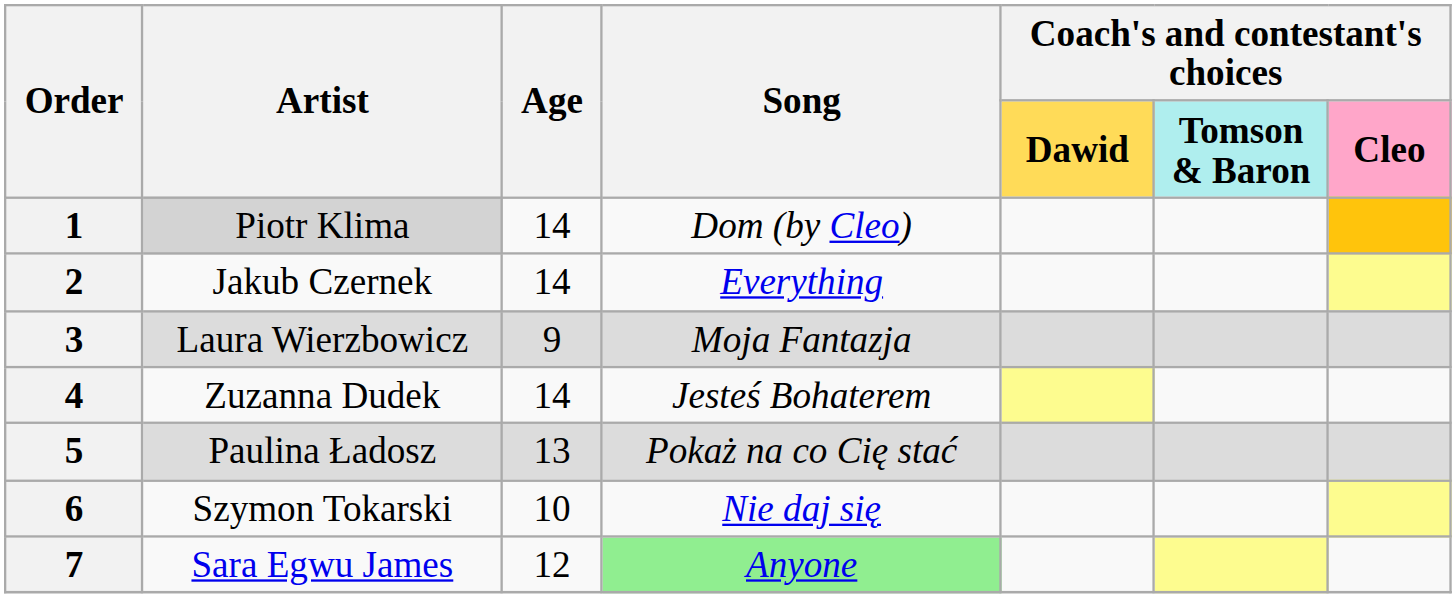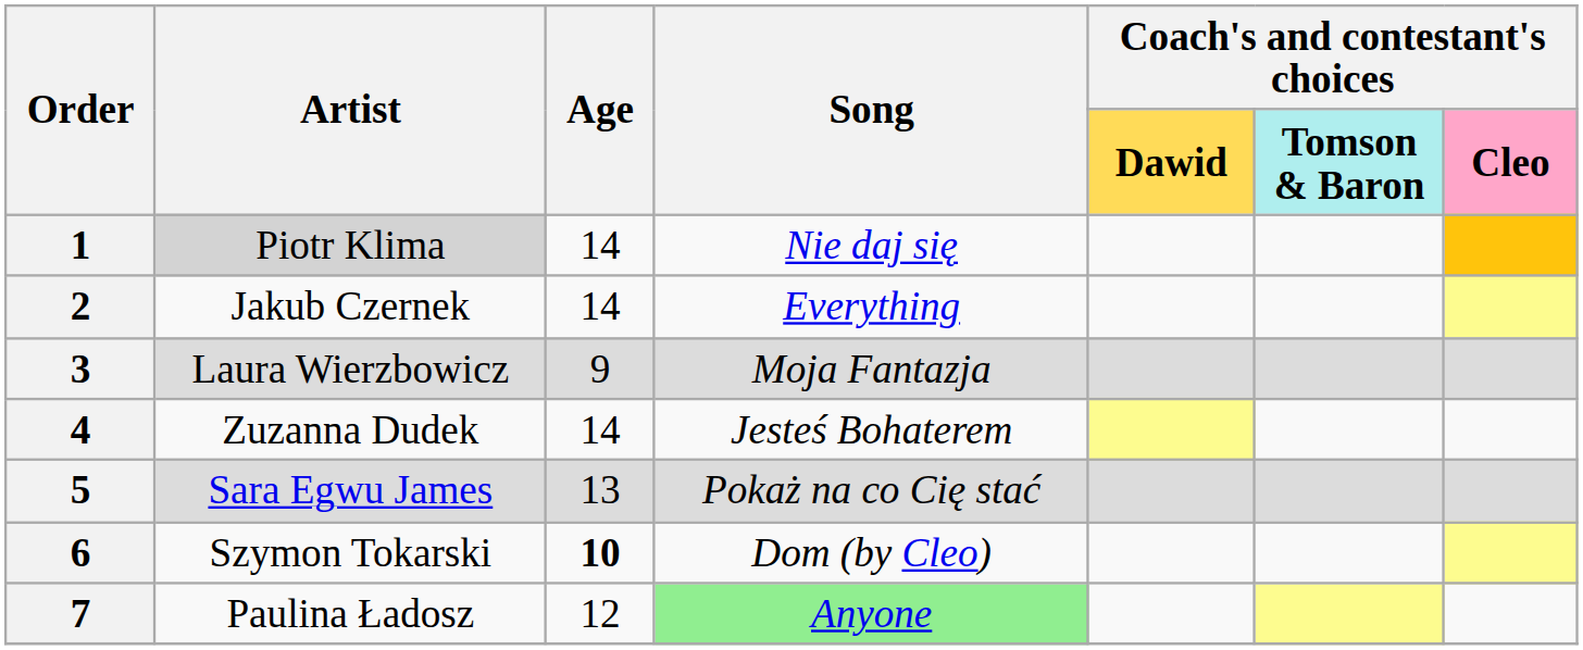1 | Song: Dom (by Cleo) -> Nie daj się
5 | Artist: Paulina Ładosz -> Sara Egwu James
6 | Age: normal -> bold
6 | Song: Nie daj się -> Dom (by Cleo)
7 | Artist: Sara Egwu James -> Paulina Ładosz
